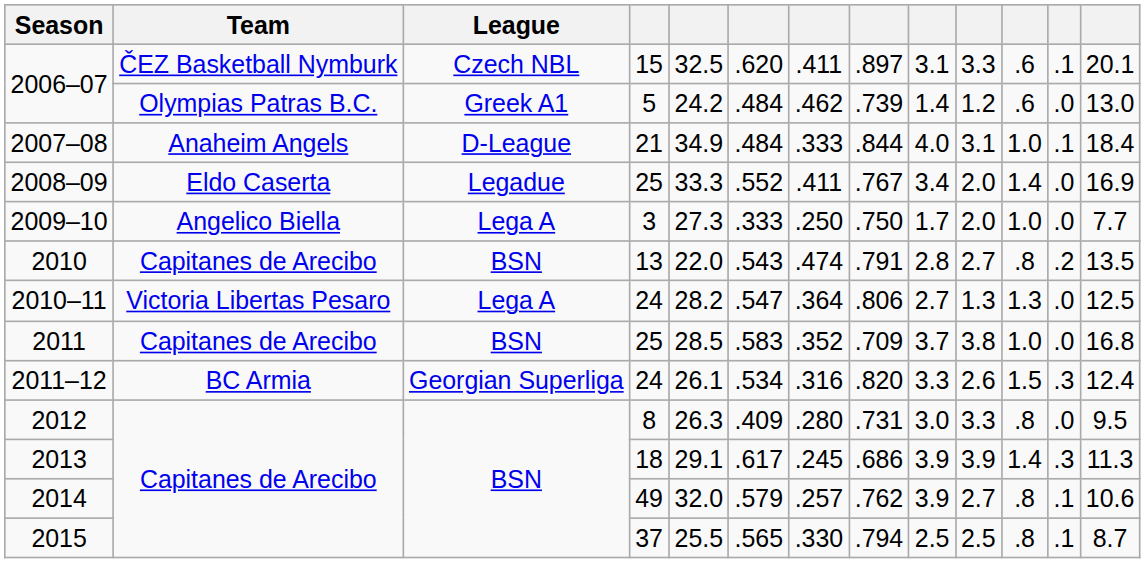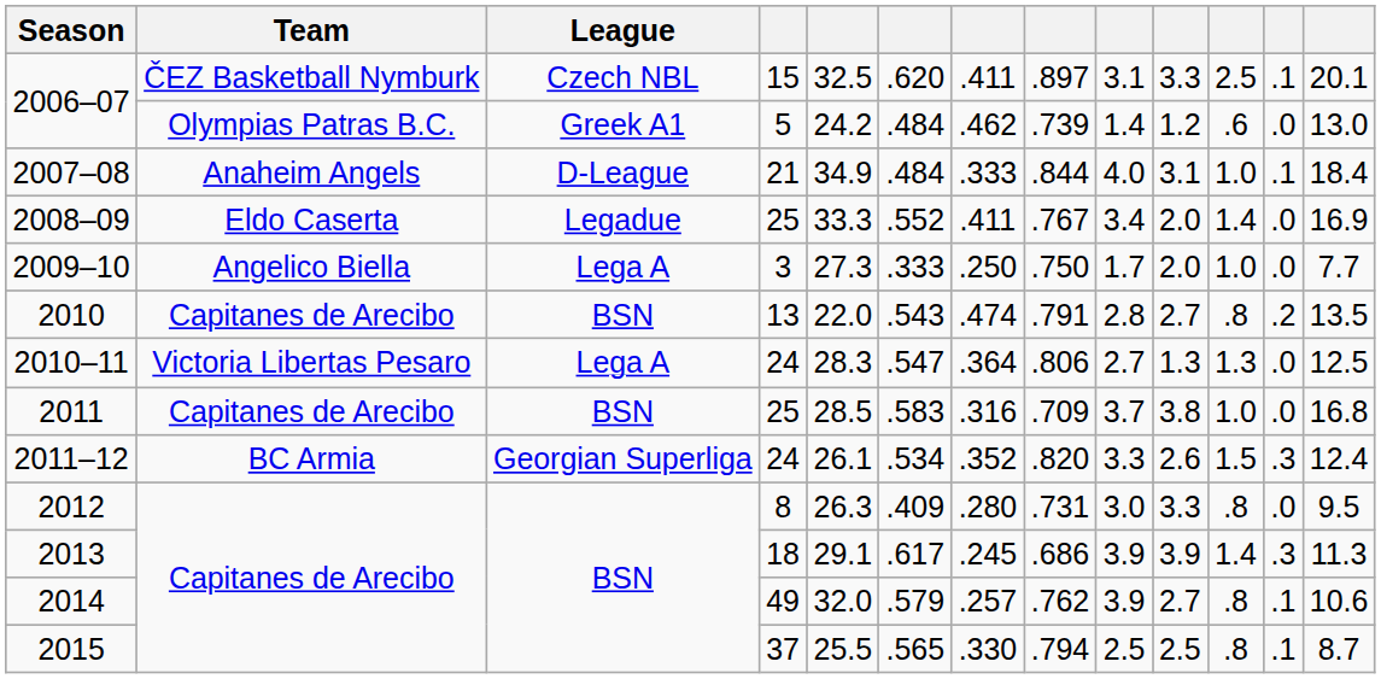2006–07 / 15 | column 11: .6 -> 2.5
2010–11 | column 5: 28.2 -> 28.3
2011 | column 7: .352 -> .316
2011–12 | column 7: .316 -> .352
